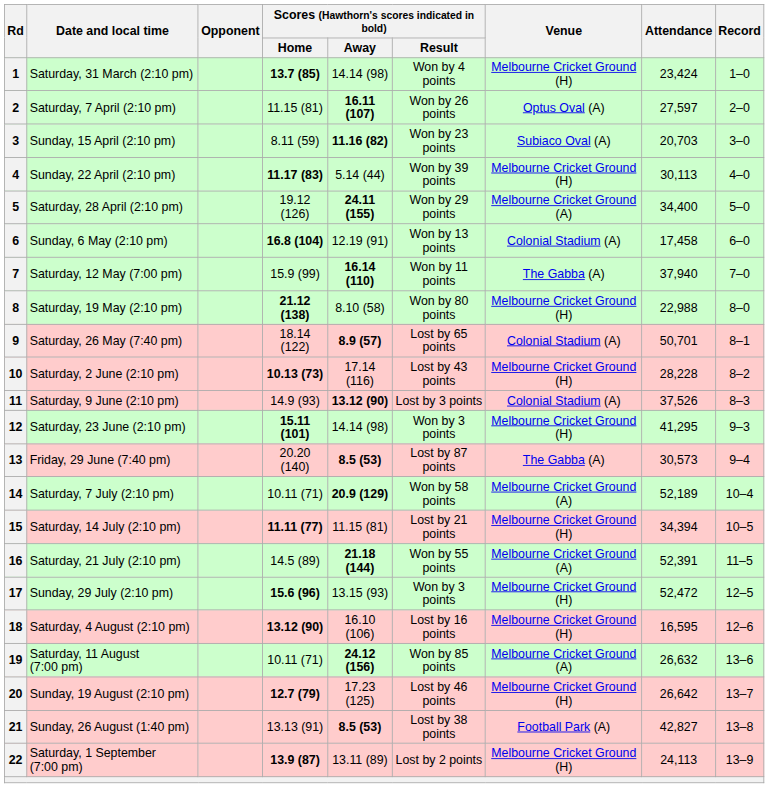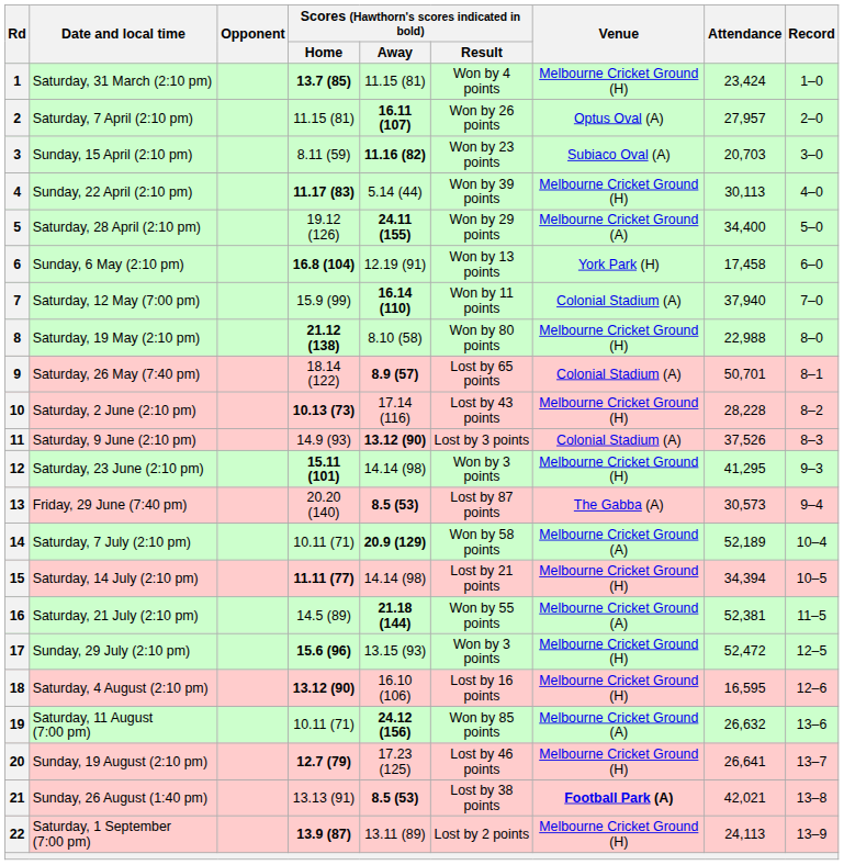1 | Scores (Hawthorn's scores indicated in bold) / Away: 14.14 (98) -> 11.15 (81)
2 | Attendance: 27,597 -> 27,957
6 | Venue: Colonial Stadium (A) -> York Park (H)
7 | Venue: The Gabba (A) -> Colonial Stadium (A)
15 | Scores (Hawthorn's scores indicated in bold) / Away: 11.15 (81) -> 14.14 (98)
16 | Attendance: 52,391 -> 52,381
20 | Attendance: 26,642 -> 26,641
21 | Venue: normal -> bold
21 | Attendance: 42,827 -> 42,021
